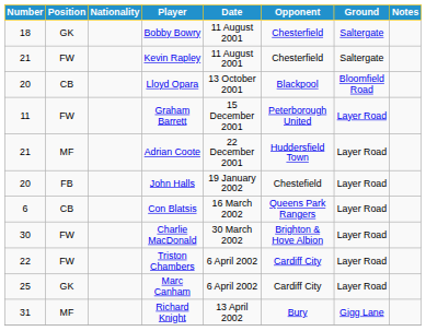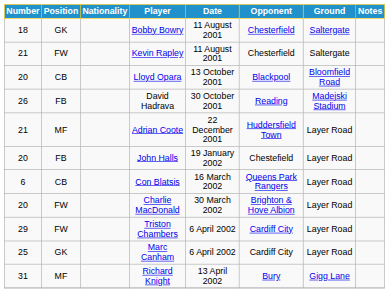+ row: 26 | FB | David Hadrava | 30 October 2001 | Reading | Madejski Stadium
- row: 11 | FW | Graham Barrett | 15 December 2001 | Peterborough United | Layer Road
Charlie MacDonald | Number: 30 -> 20
Triston Chambers | Number: 22 -> 29
